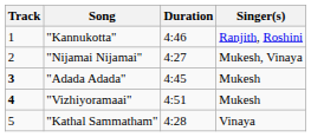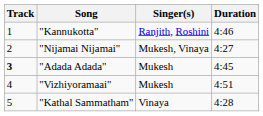columns swapped: Singer(s) <-> Duration
"Vizhiyoramaai" | Track: bold -> normal
